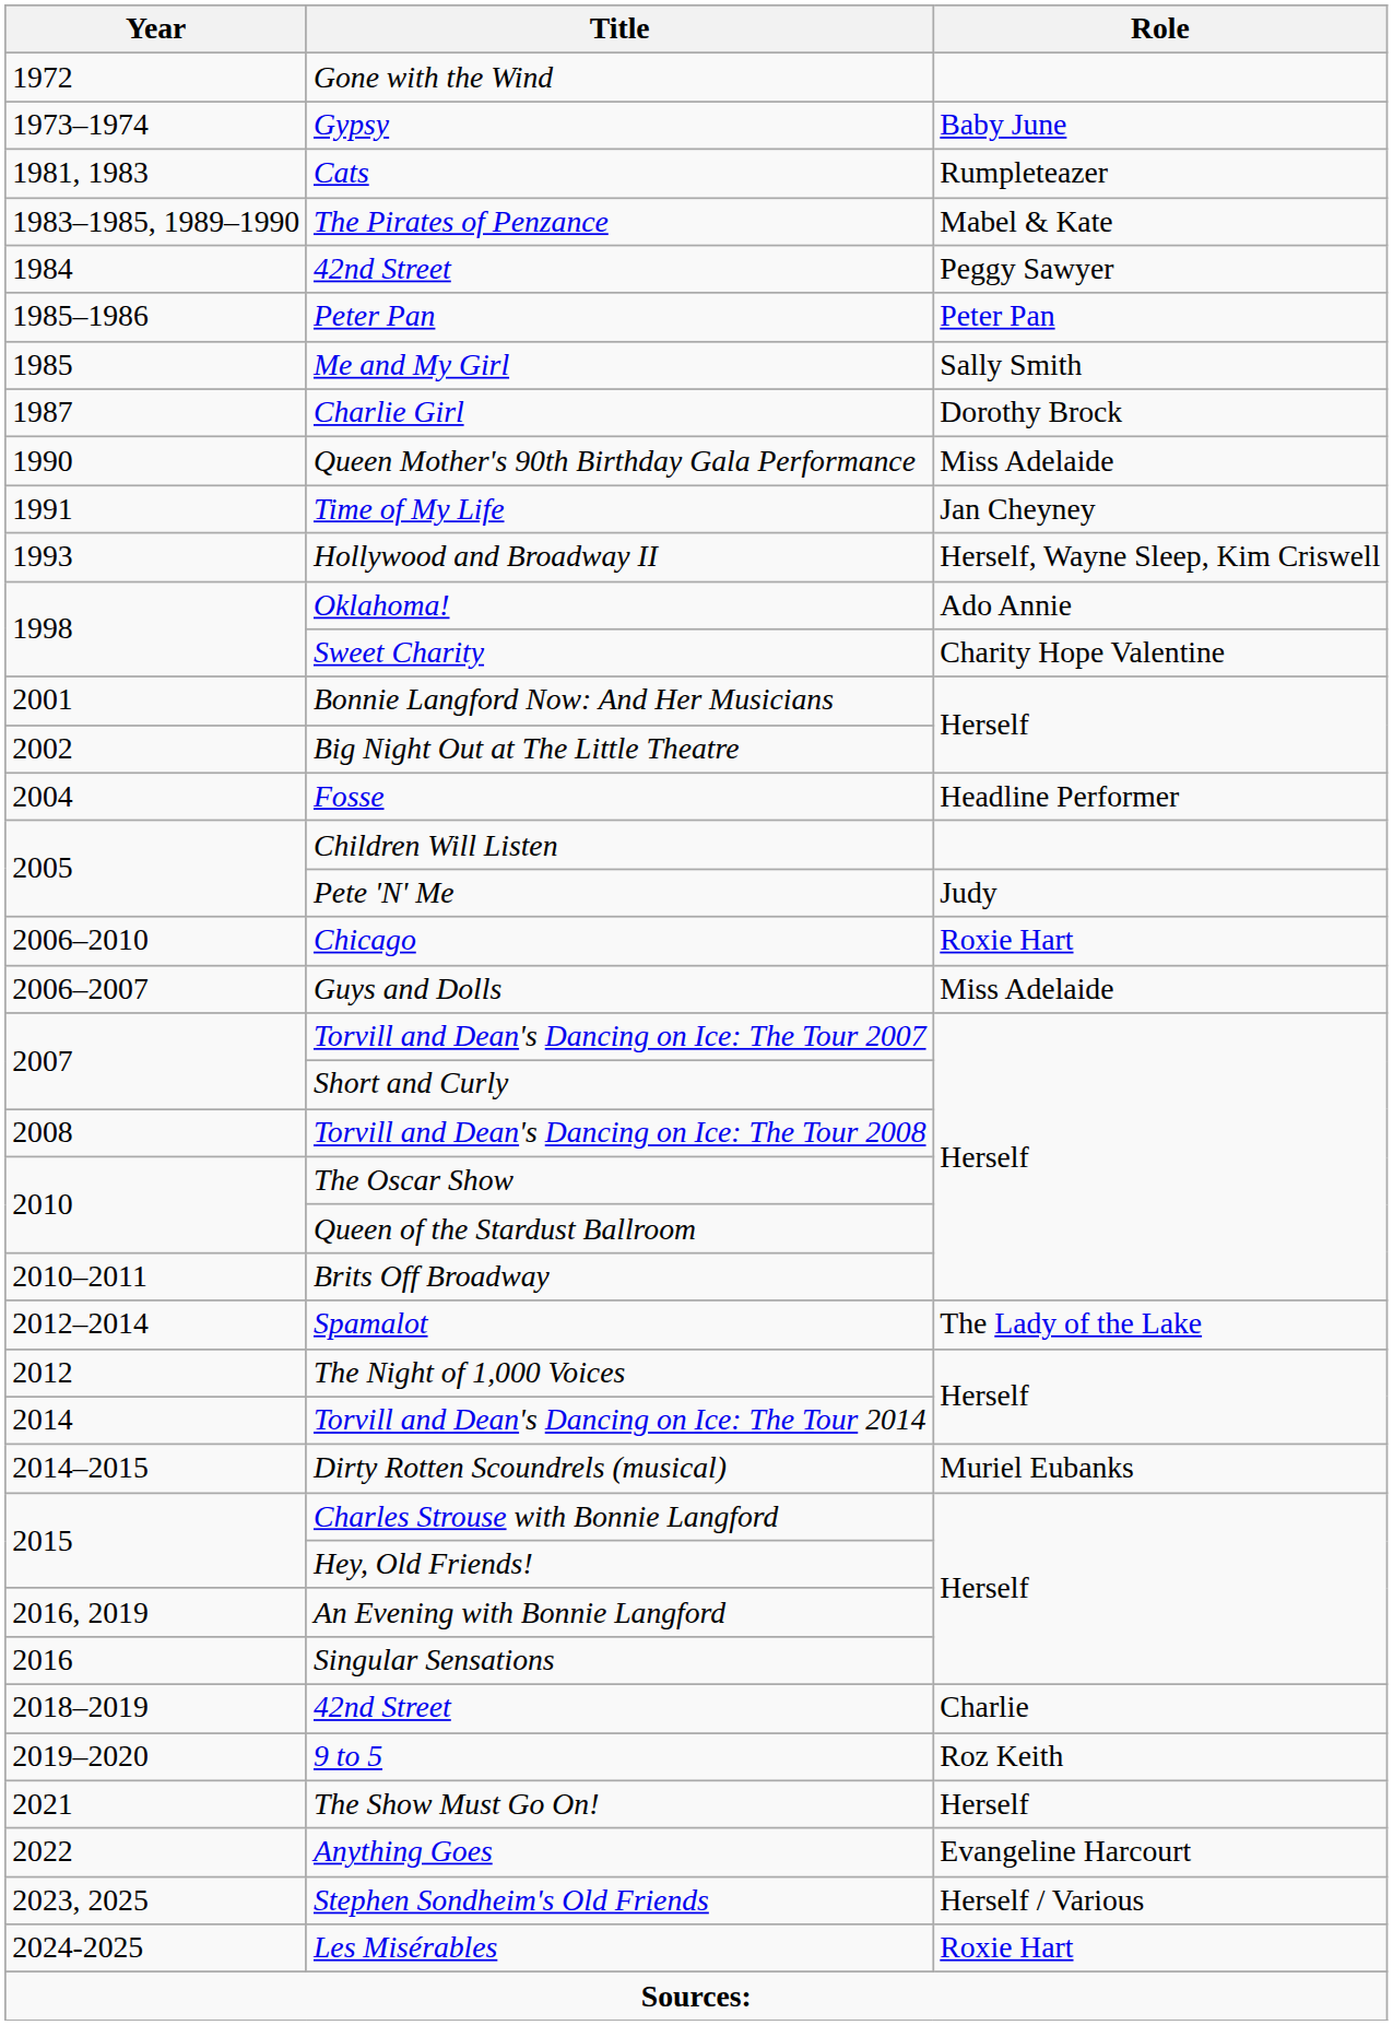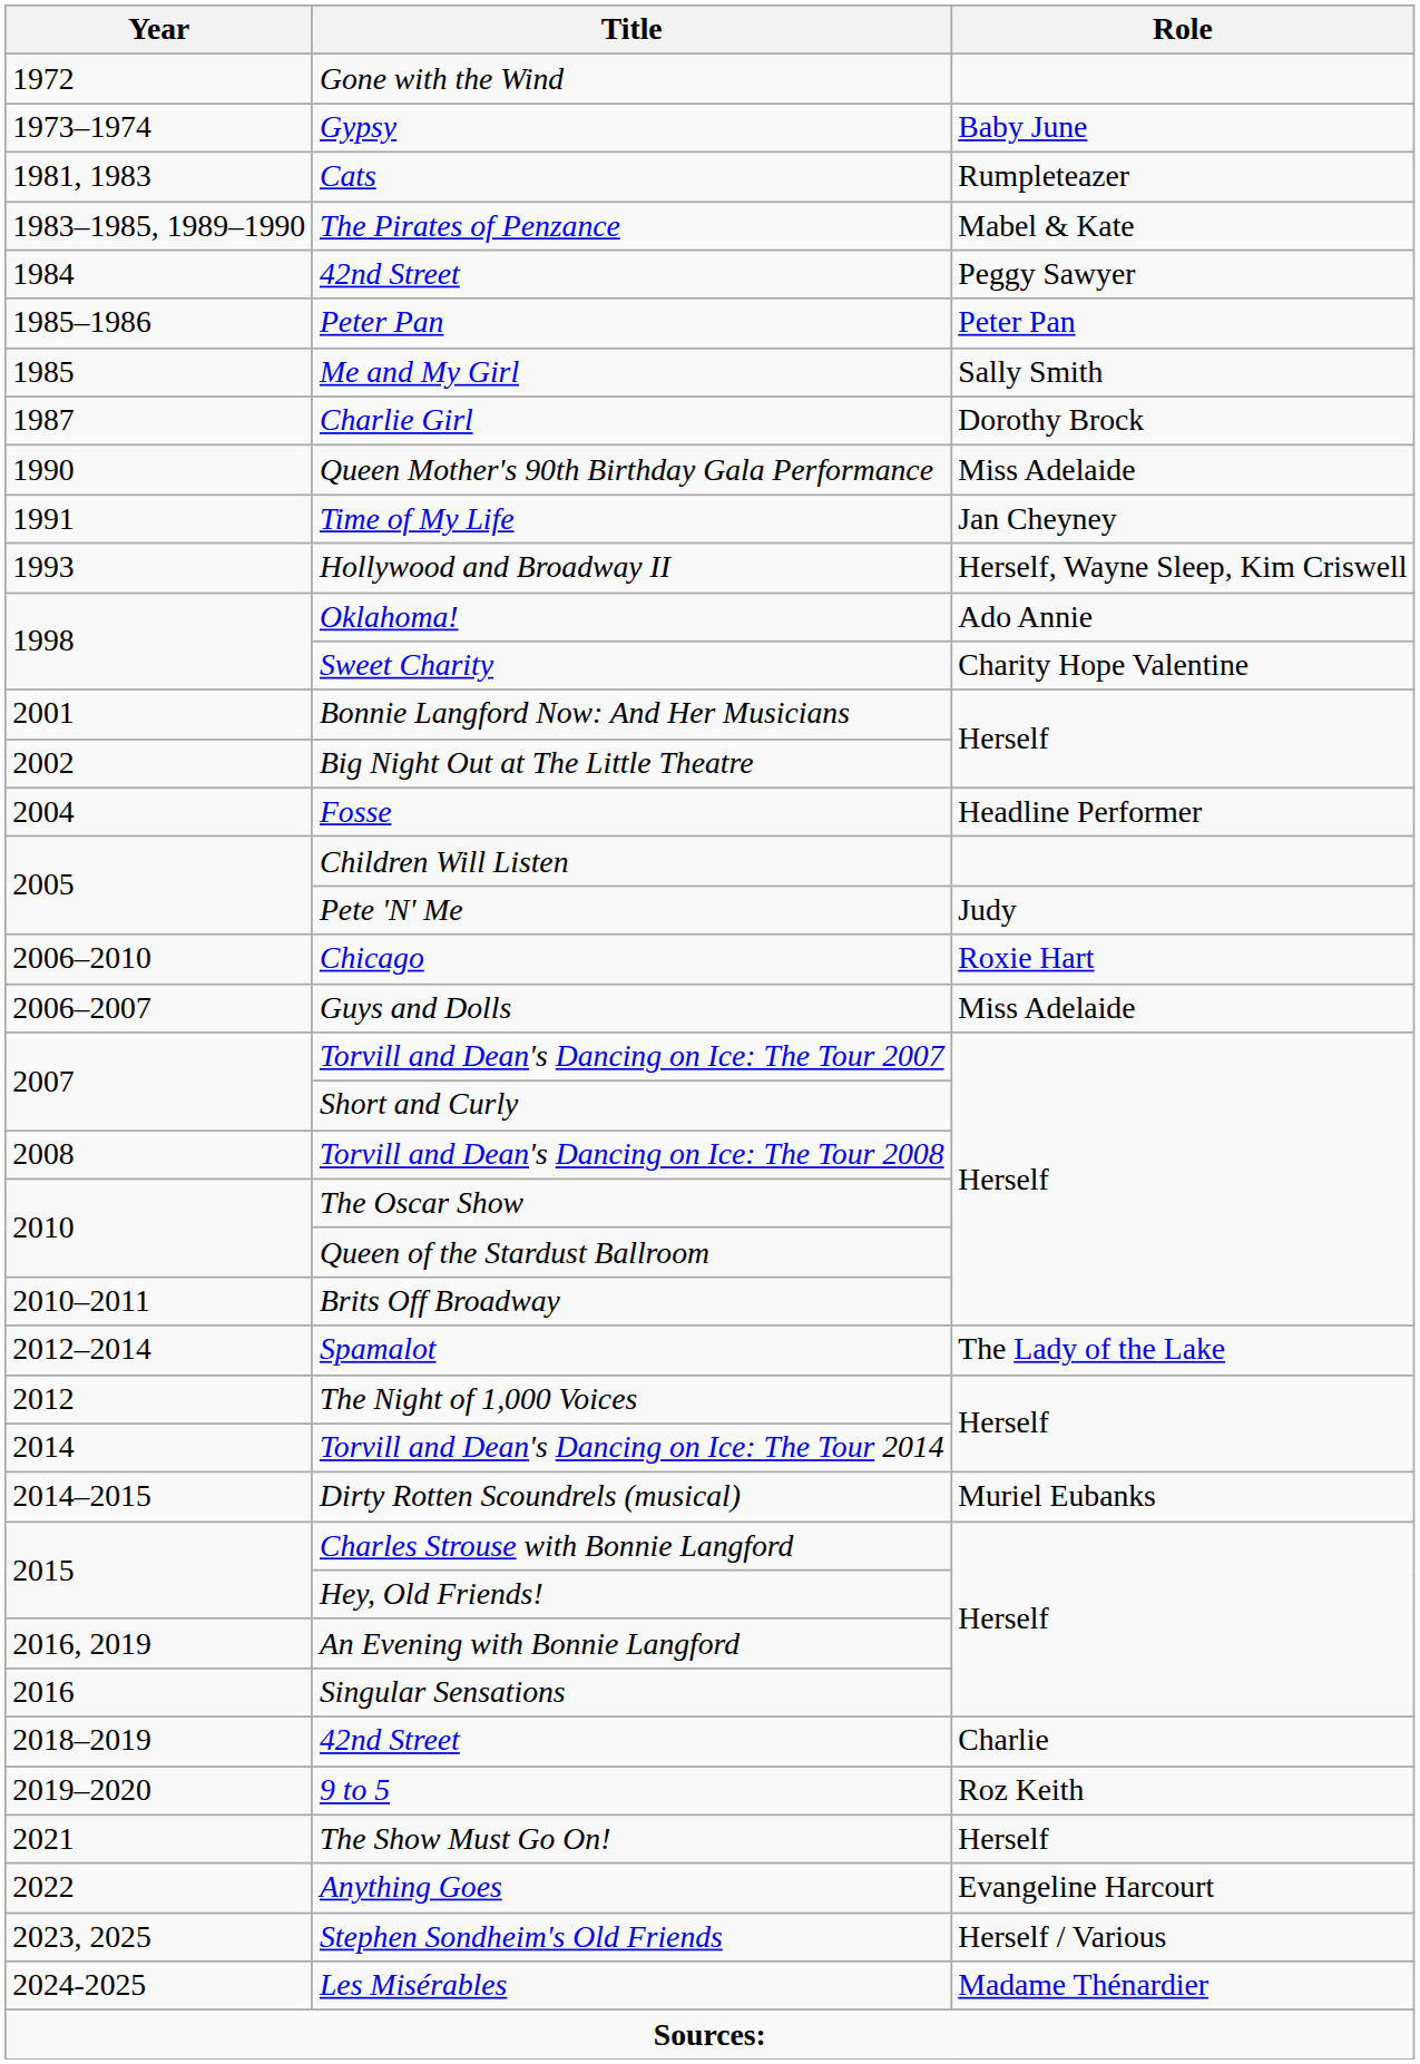Les Misérables | Role: Roxie Hart -> Madame Thénardier
